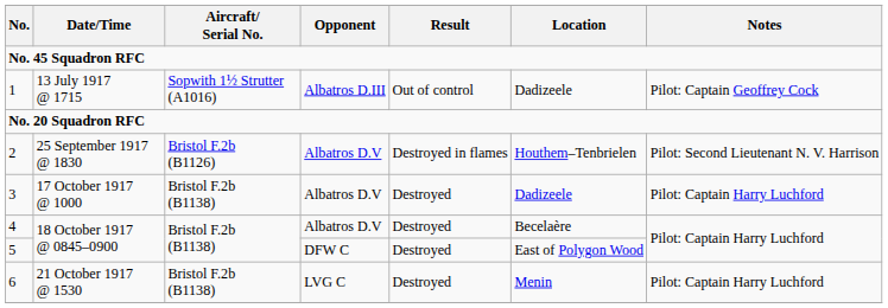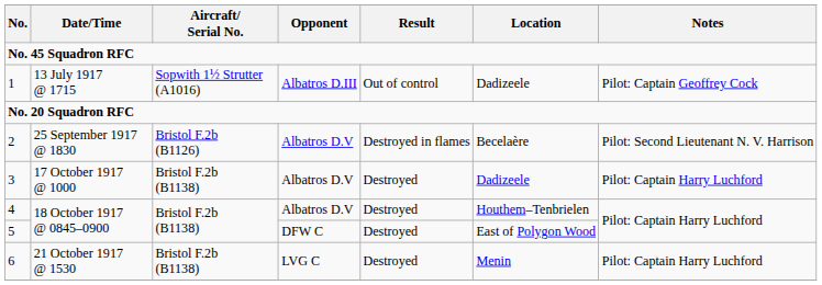2 | Location: Houthem–Tenbrielen -> Becelaère
4 | Location: Becelaère -> Houthem–Tenbrielen
